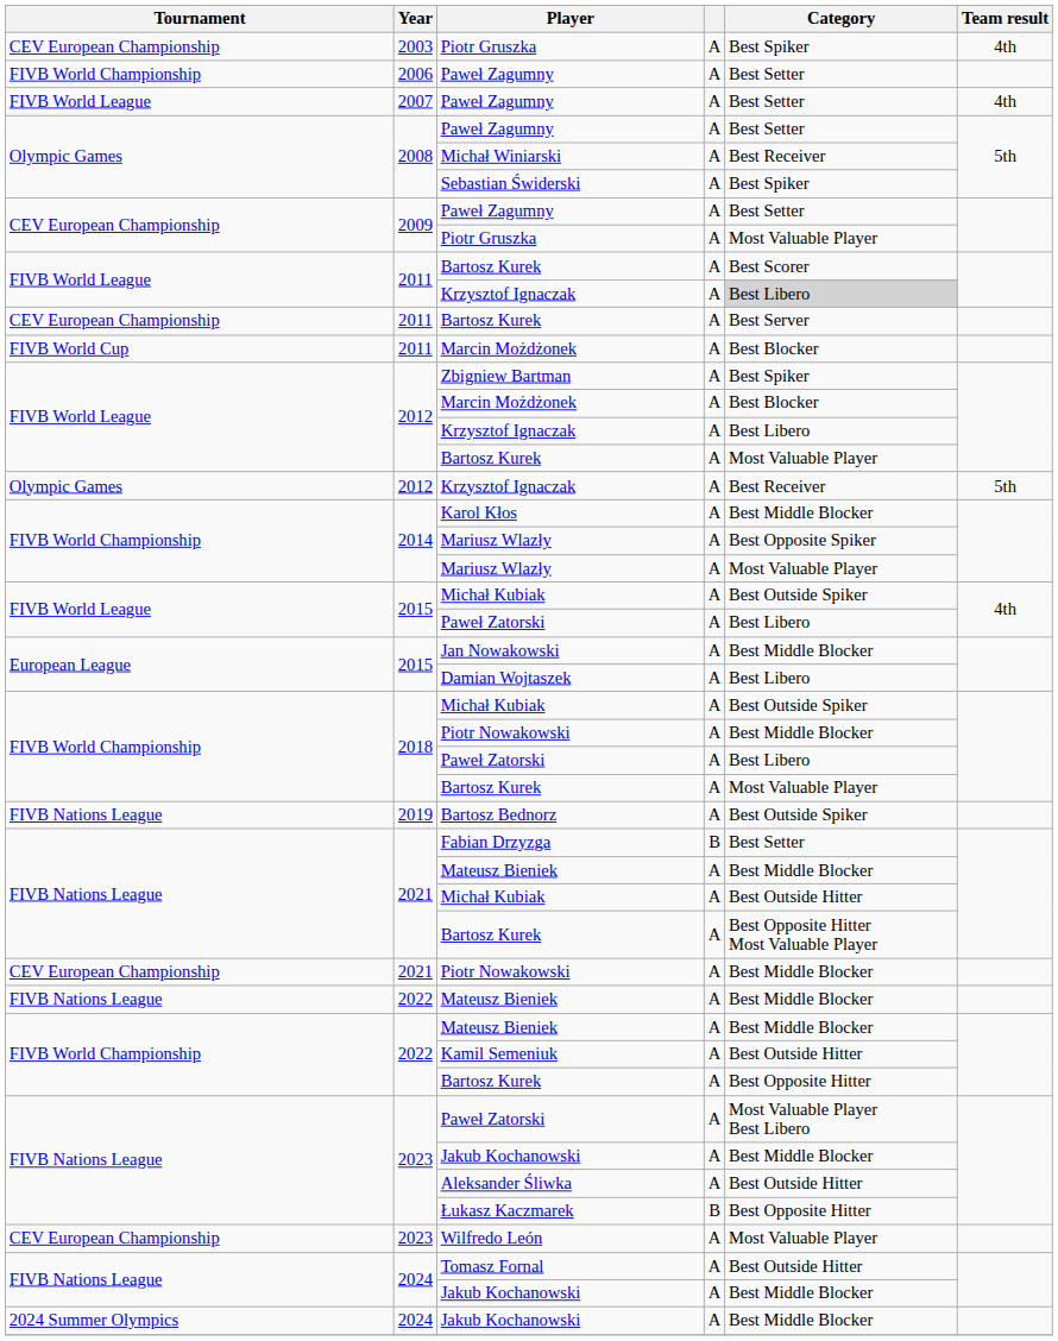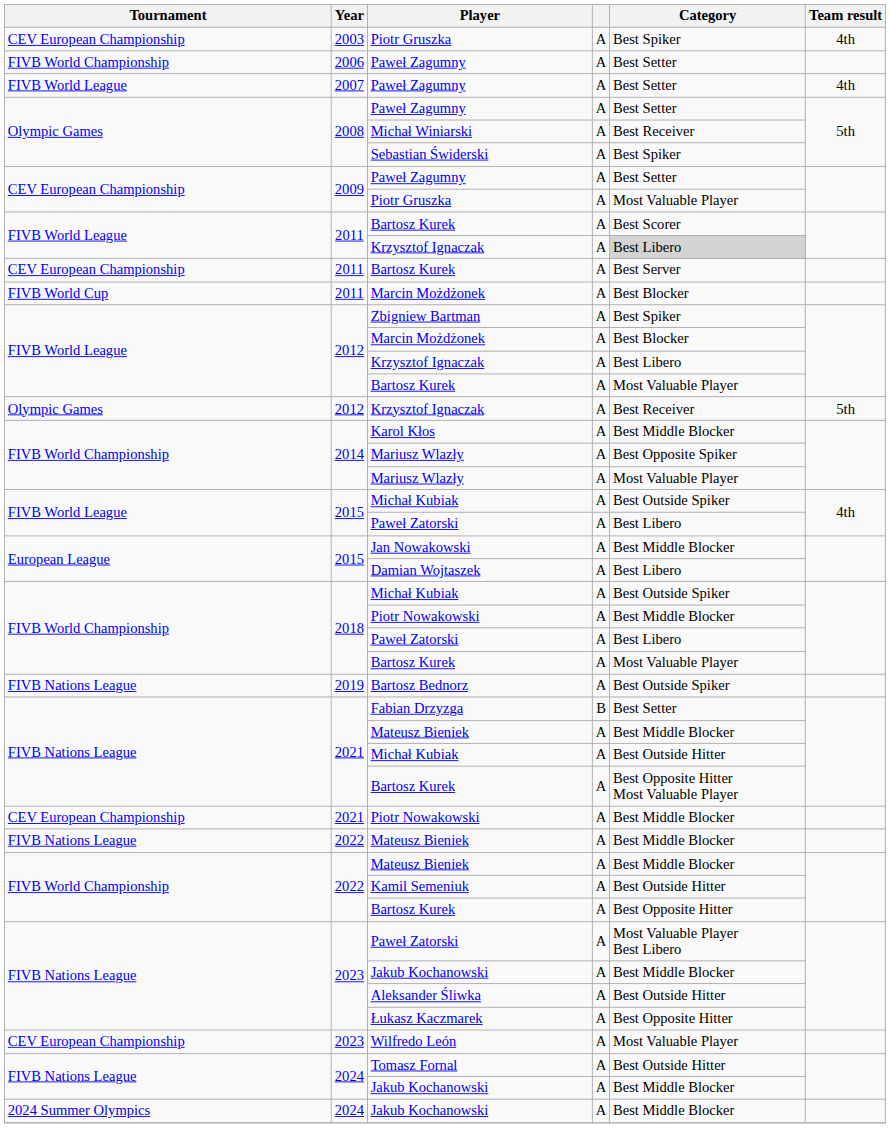Łukasz Kaczmarek | column 4: B -> A
